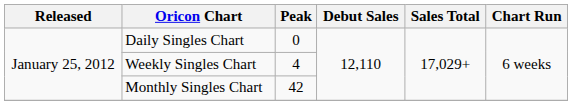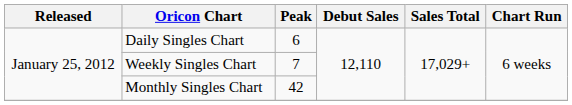Daily Singles Chart | Peak: 0 -> 6
Weekly Singles Chart | Peak: 4 -> 7
